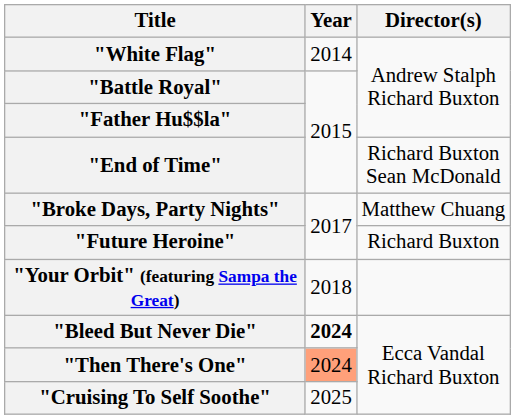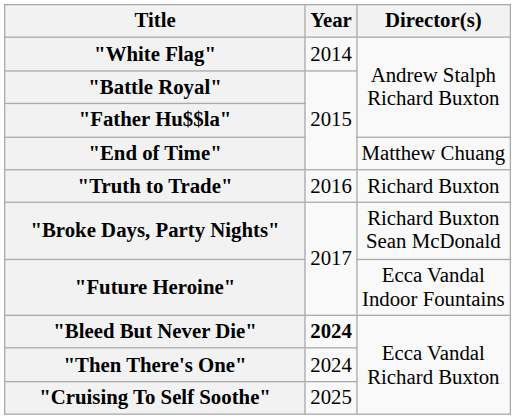"End of Time" | Director(s): Richard Buxton Sean McDonald -> Matthew Chuang
+ row: "Truth to Trade" | 2016 | Richard Buxton
"Broke Days, Party Nights" | Director(s): Matthew Chuang -> Richard Buxton Sean McDonald
"Future Heroine" | Director(s): Richard Buxton -> Ecca Vandal Indoor Fountains
- row: "Your Orbit" (featuring Sampa the Great) | 2018
"Then There's One" | Year: lightsalmon background -> no background
